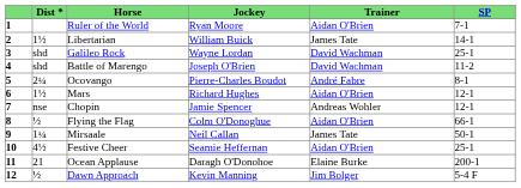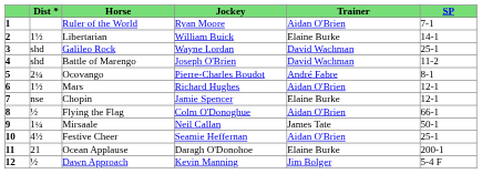Libertarian | Trainer: James Tate -> Elaine Burke
Chopin | Trainer: Andreas Wohler -> Elaine Burke
